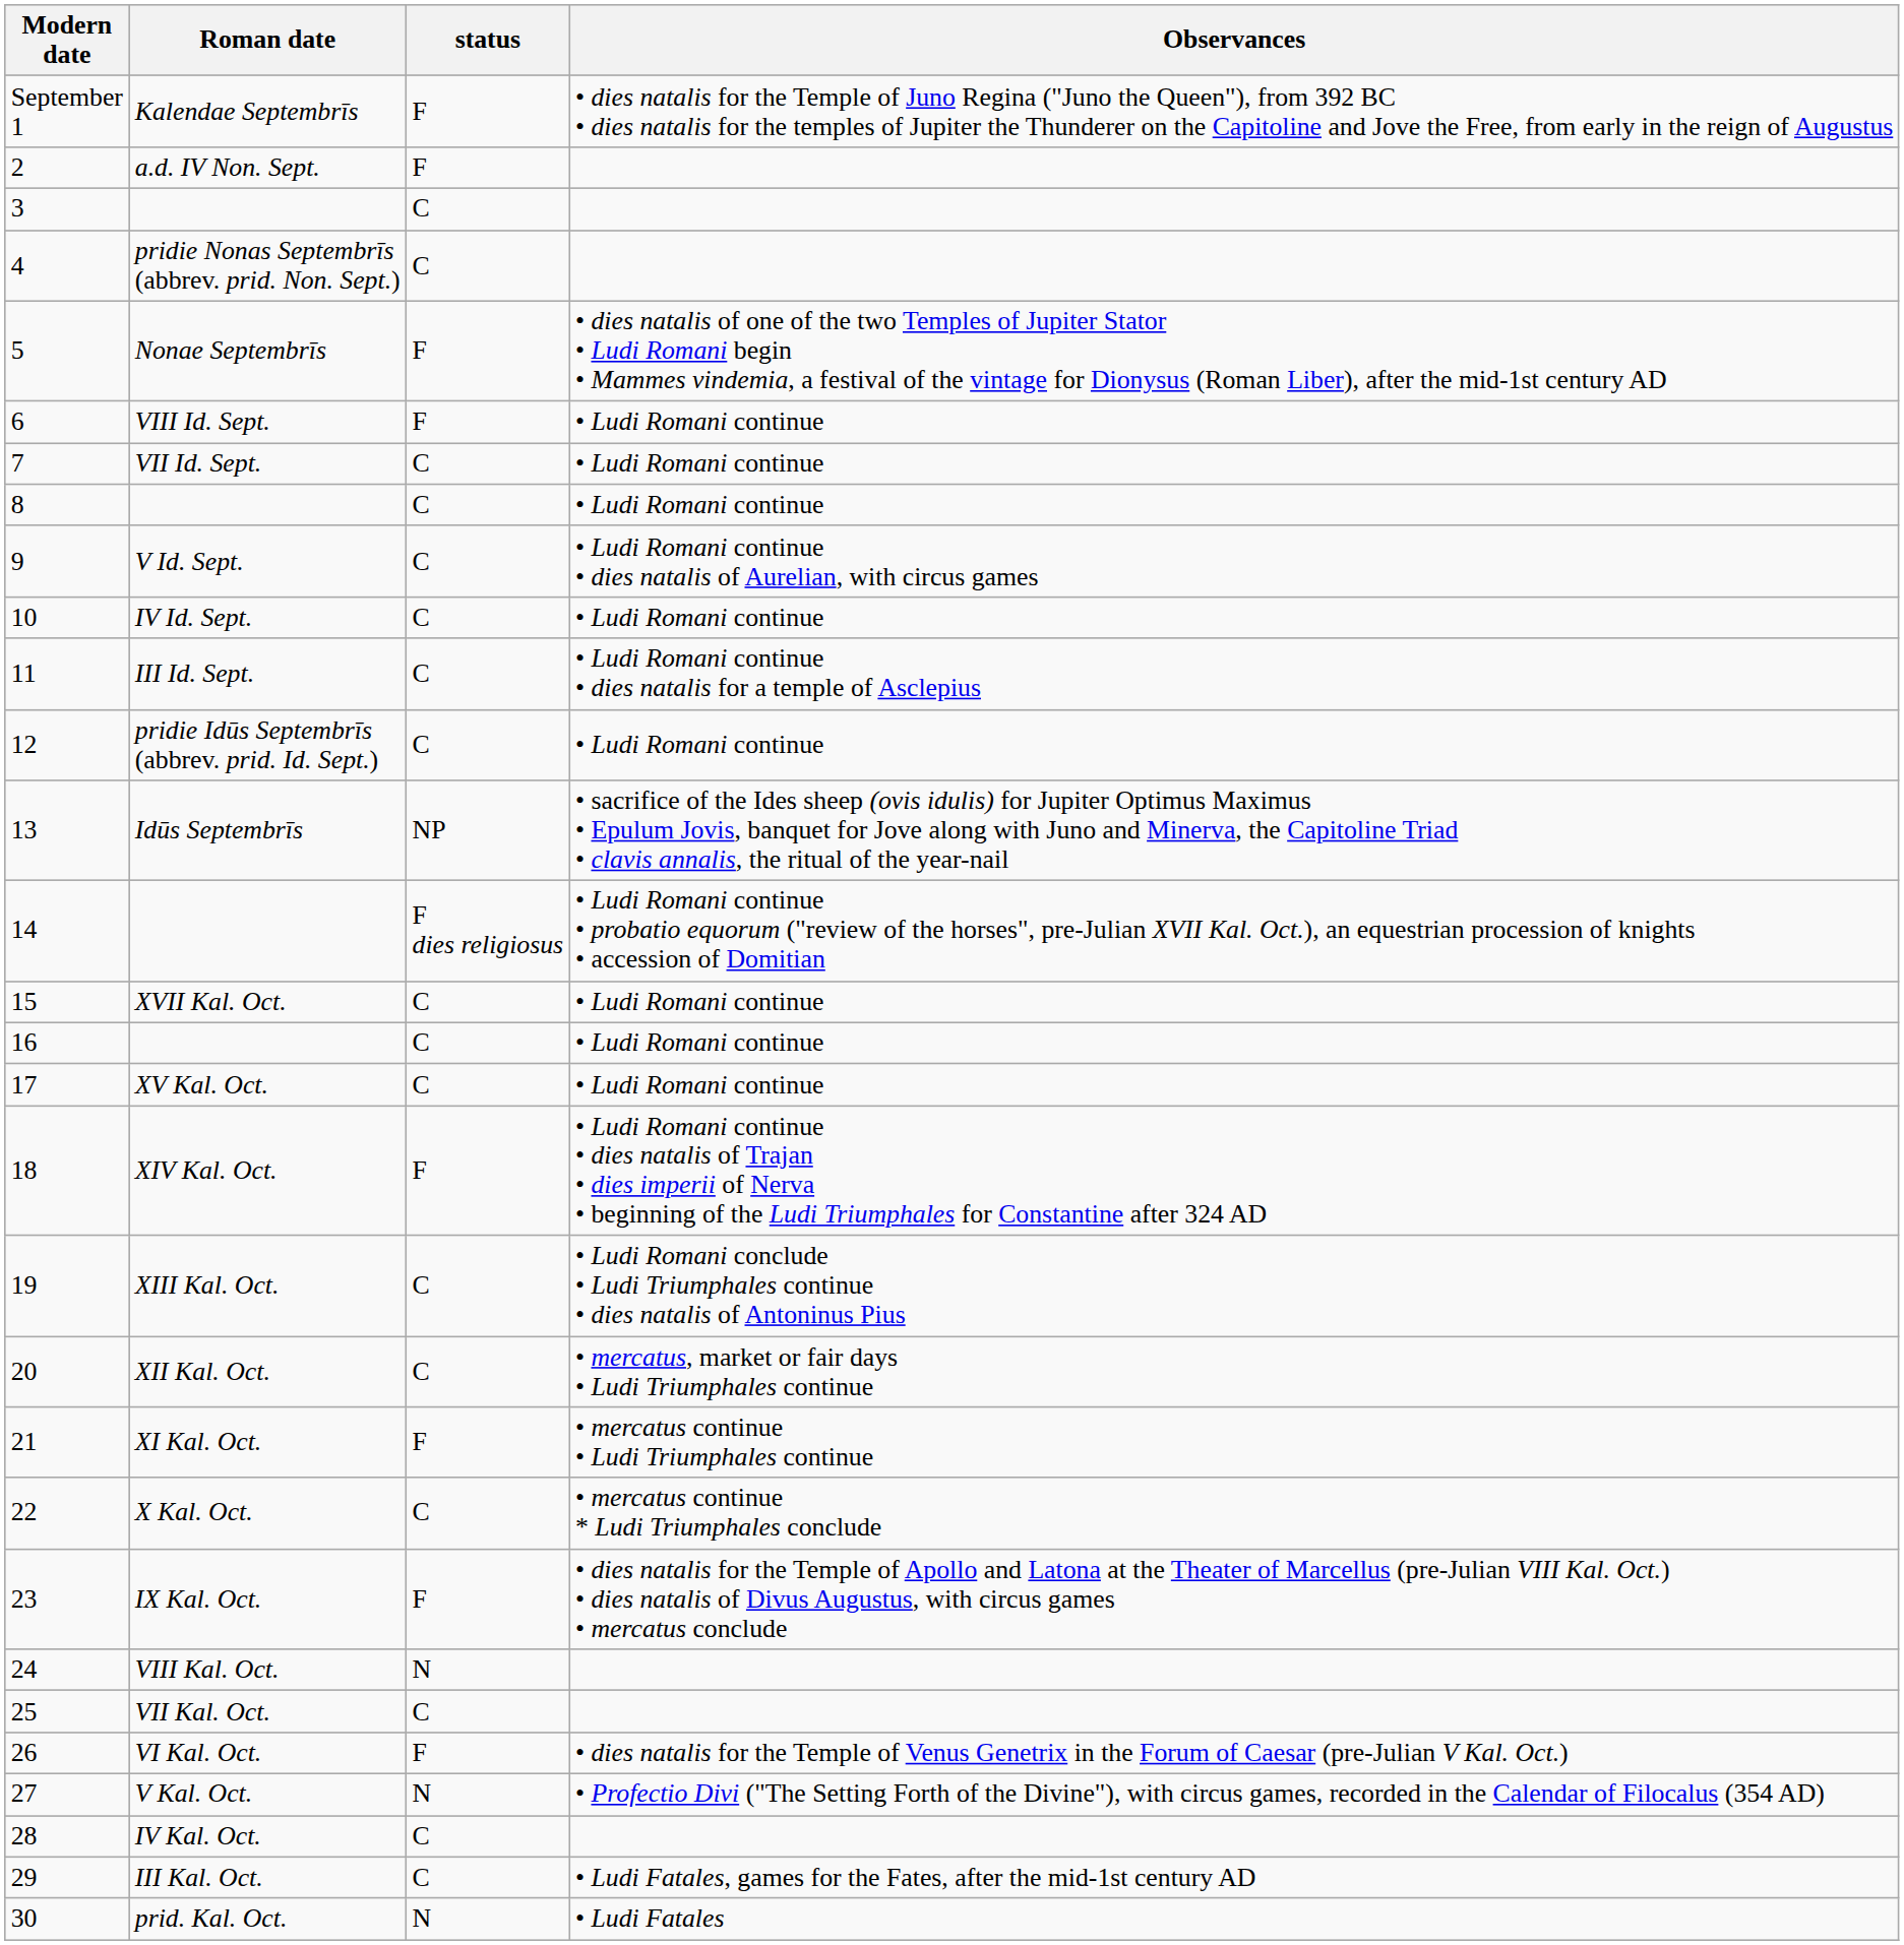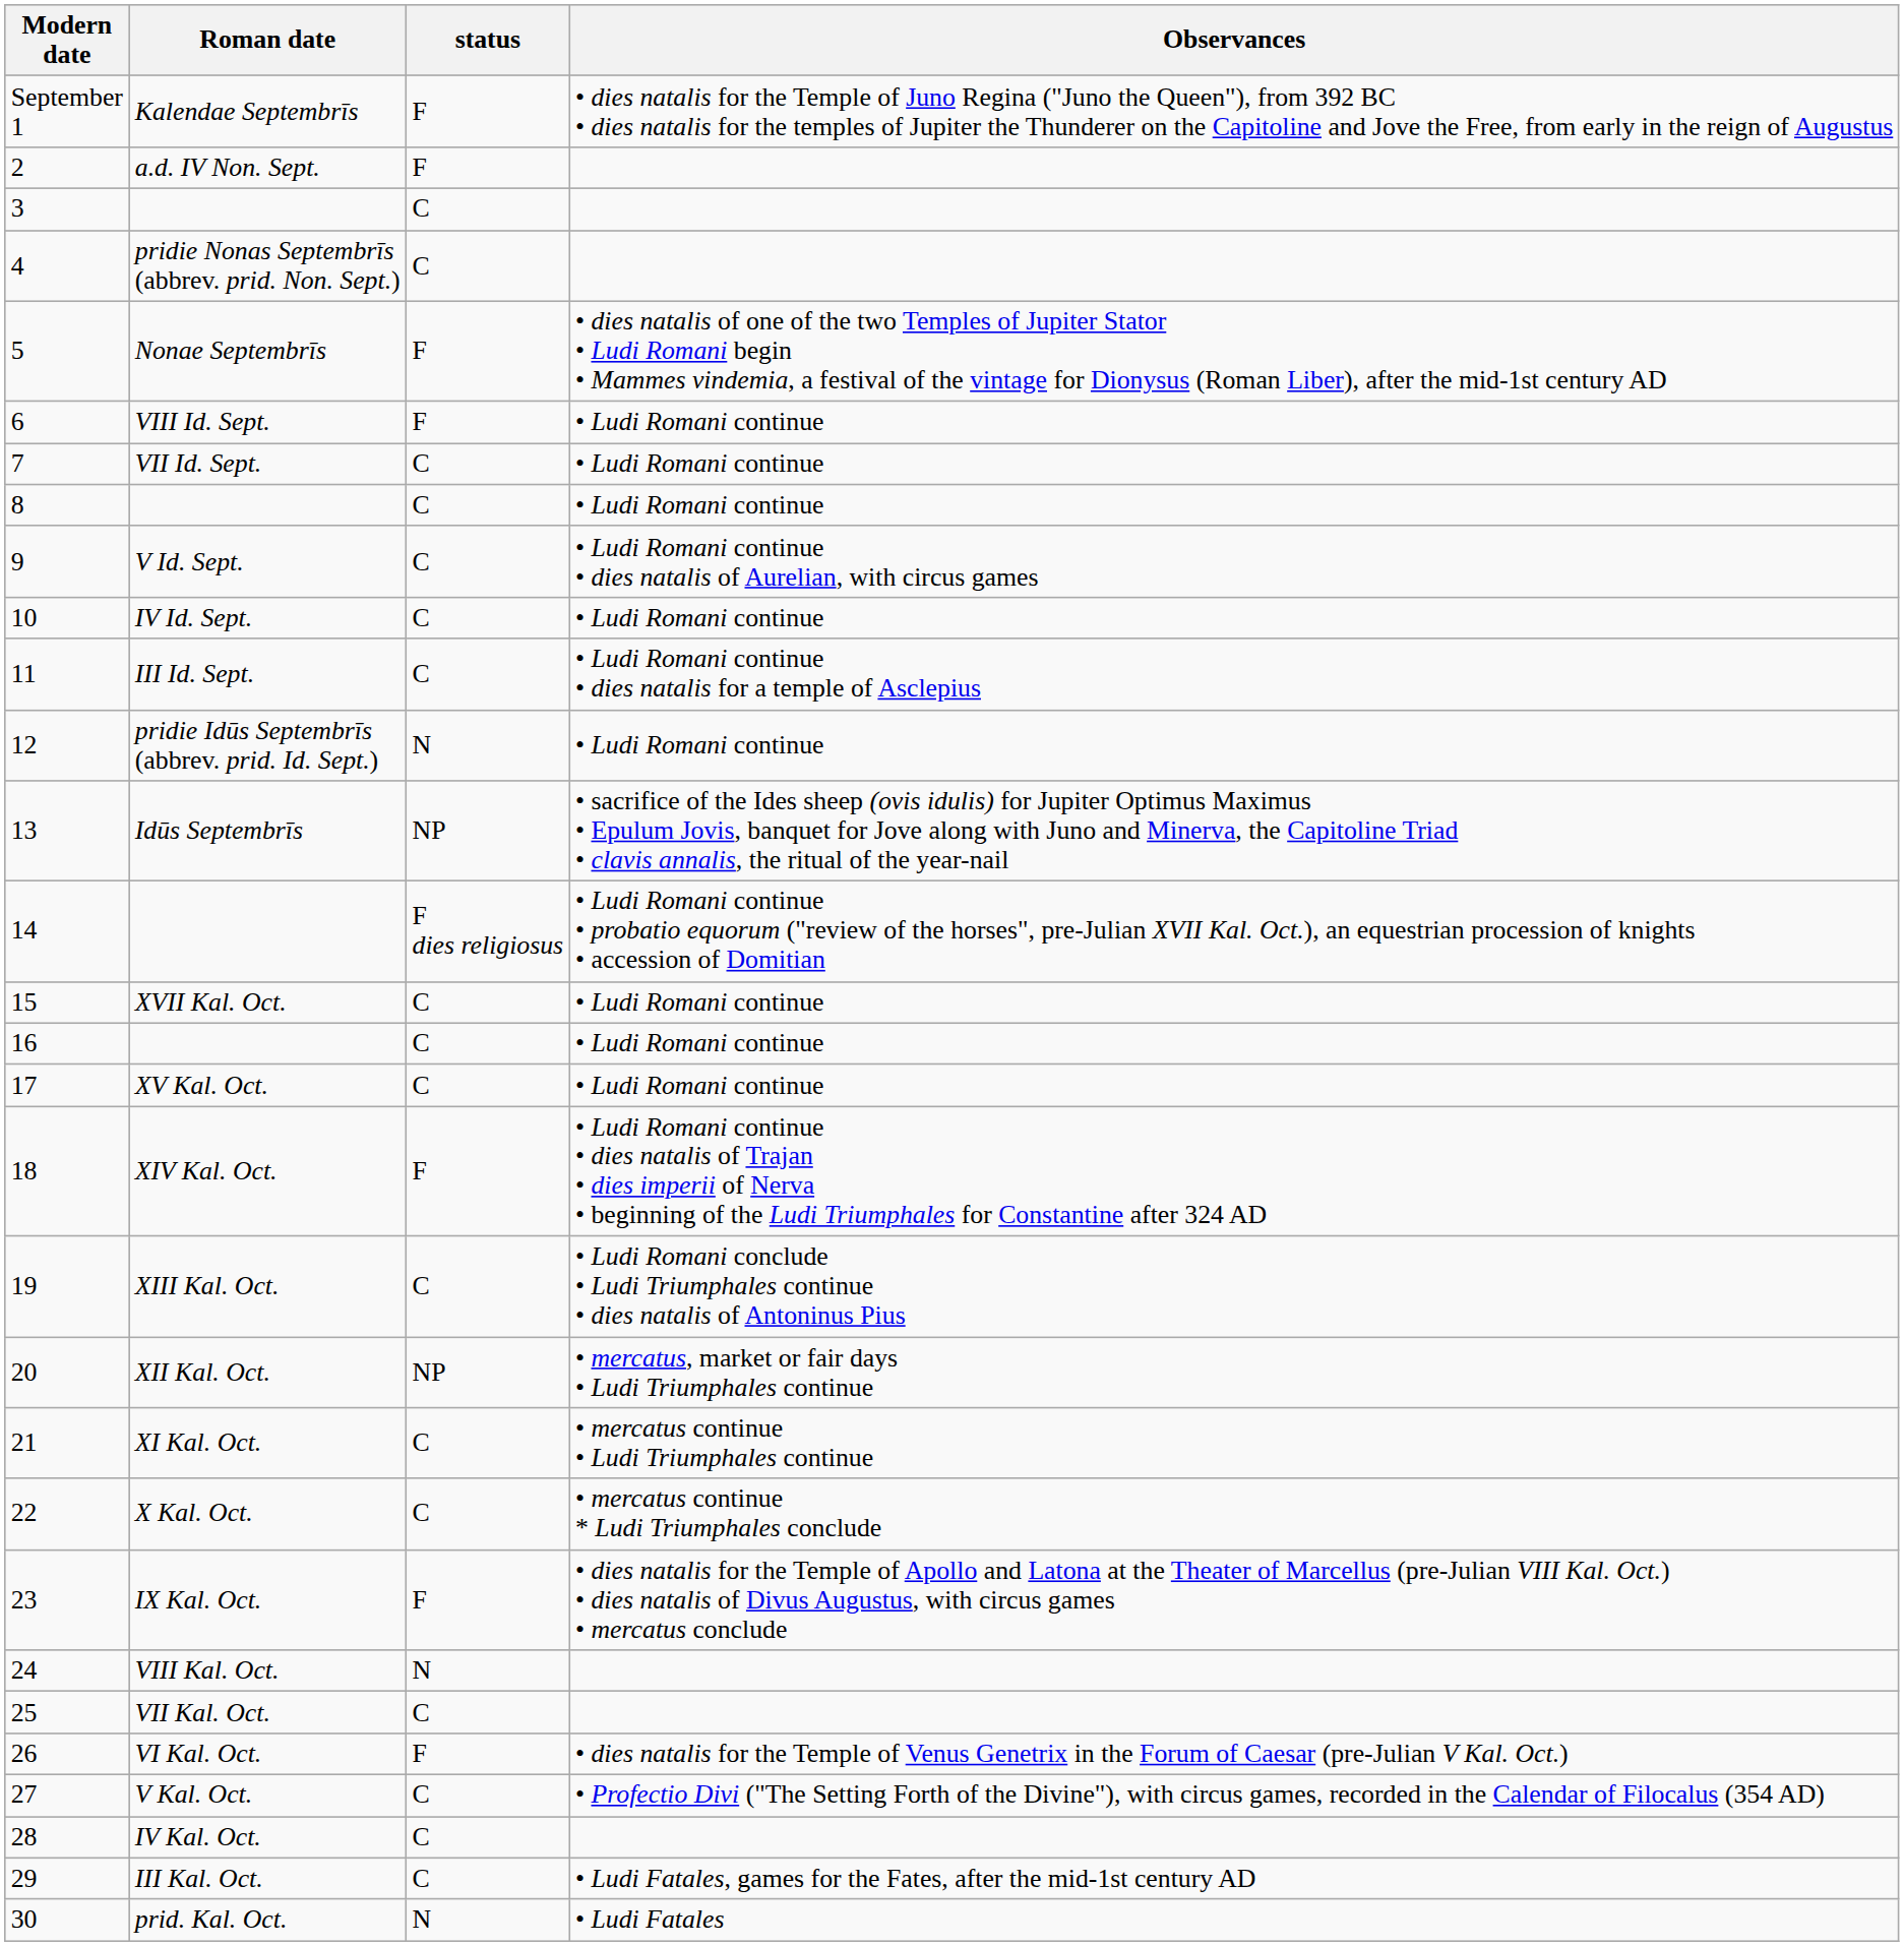pridie Idūs Septembrīs (abbrev. prid. Id. Sept.) | status: C -> N
XII Kal. Oct. | status: C -> NP
XI Kal. Oct. | status: F -> C
V Kal. Oct. | status: N -> C
